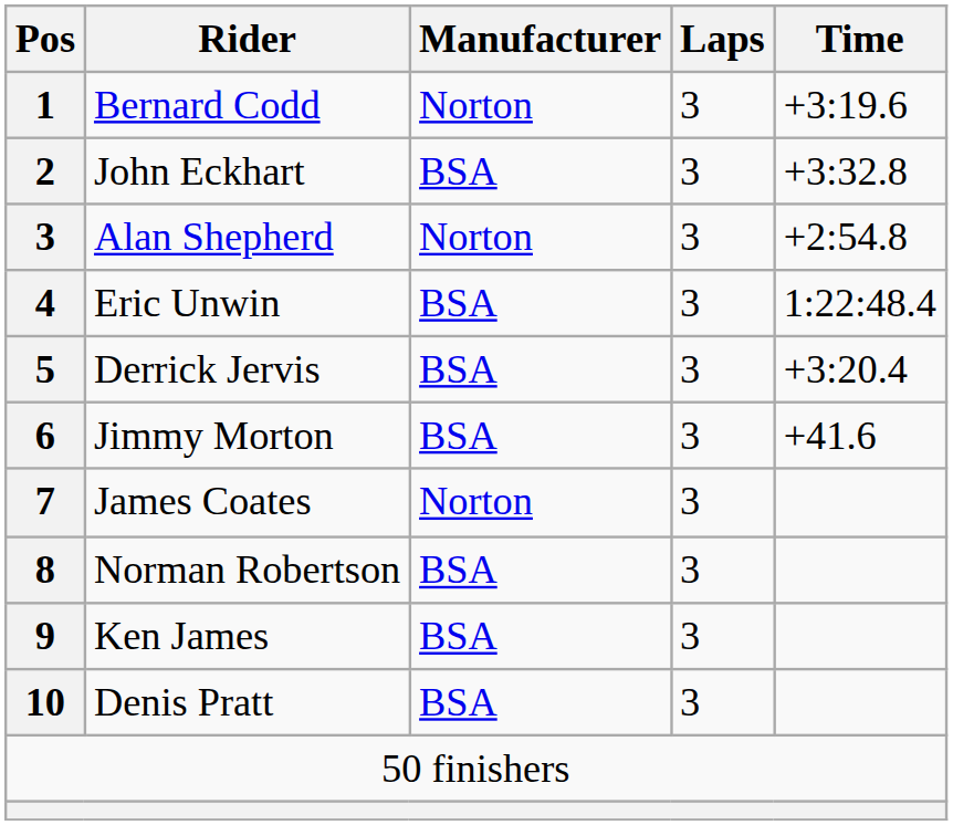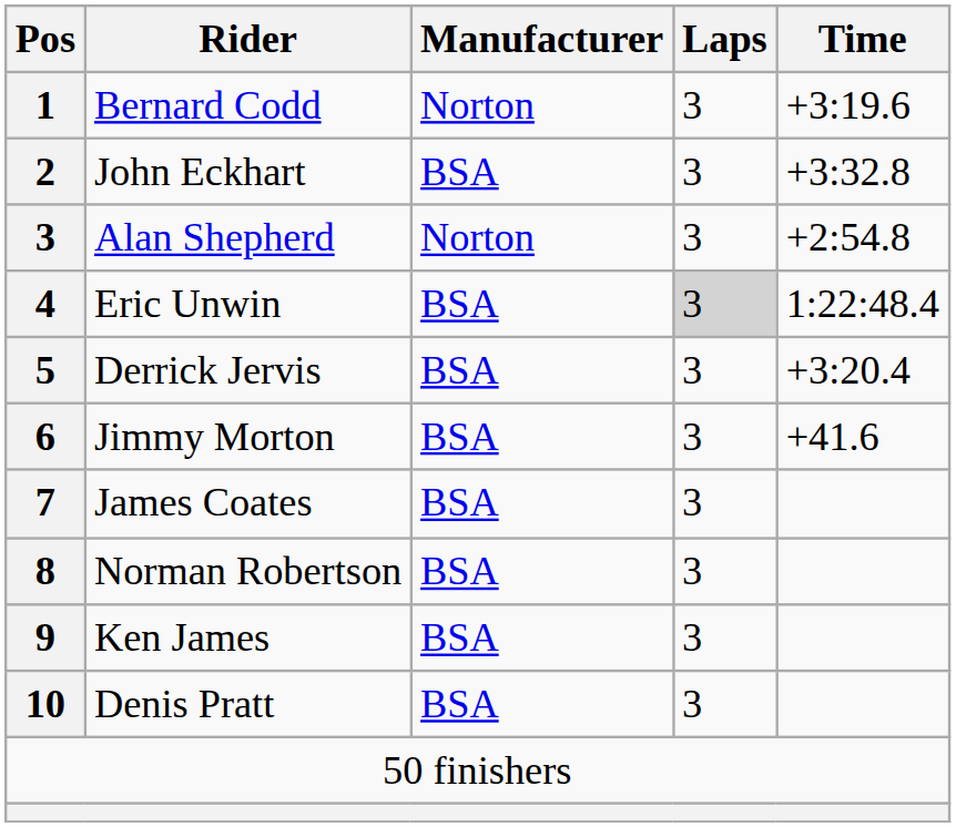Eric Unwin | Laps: no background -> lightgrey background
James Coates | Manufacturer: Norton -> BSA
